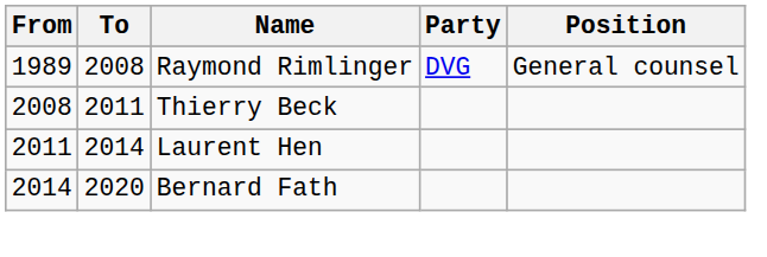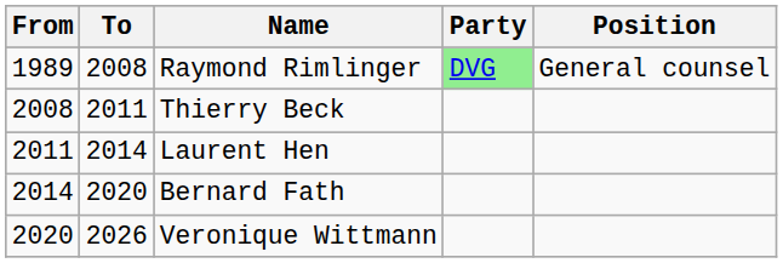Raymond Rimlinger | Party: no background -> lightgreen background
+ row: 2020 | 2026 | Veronique Wittmann
